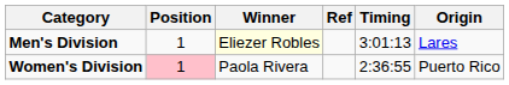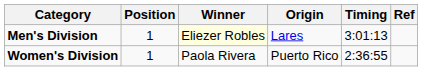columns swapped: Origin <-> Ref
Women's Division | Position: pink background -> no background
